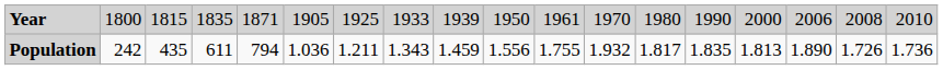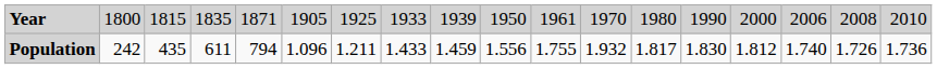Population | column 6: 1.036 -> 1.096
Population | column 8: 1.343 -> 1.433
Population | column 14: 1.835 -> 1.830
Population | column 15: 1.813 -> 1.812
Population | column 16: 1.890 -> 1.740
